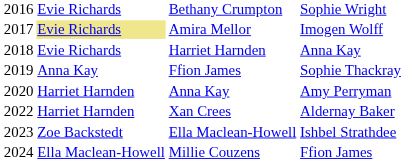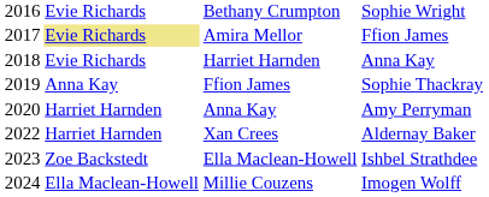Amira Mellor | column 4: Imogen Wolff -> Ffion James
Millie Couzens | column 4: Ffion James -> Imogen Wolff
